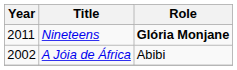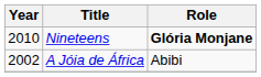Nineteens | Year: 2011 -> 2010
